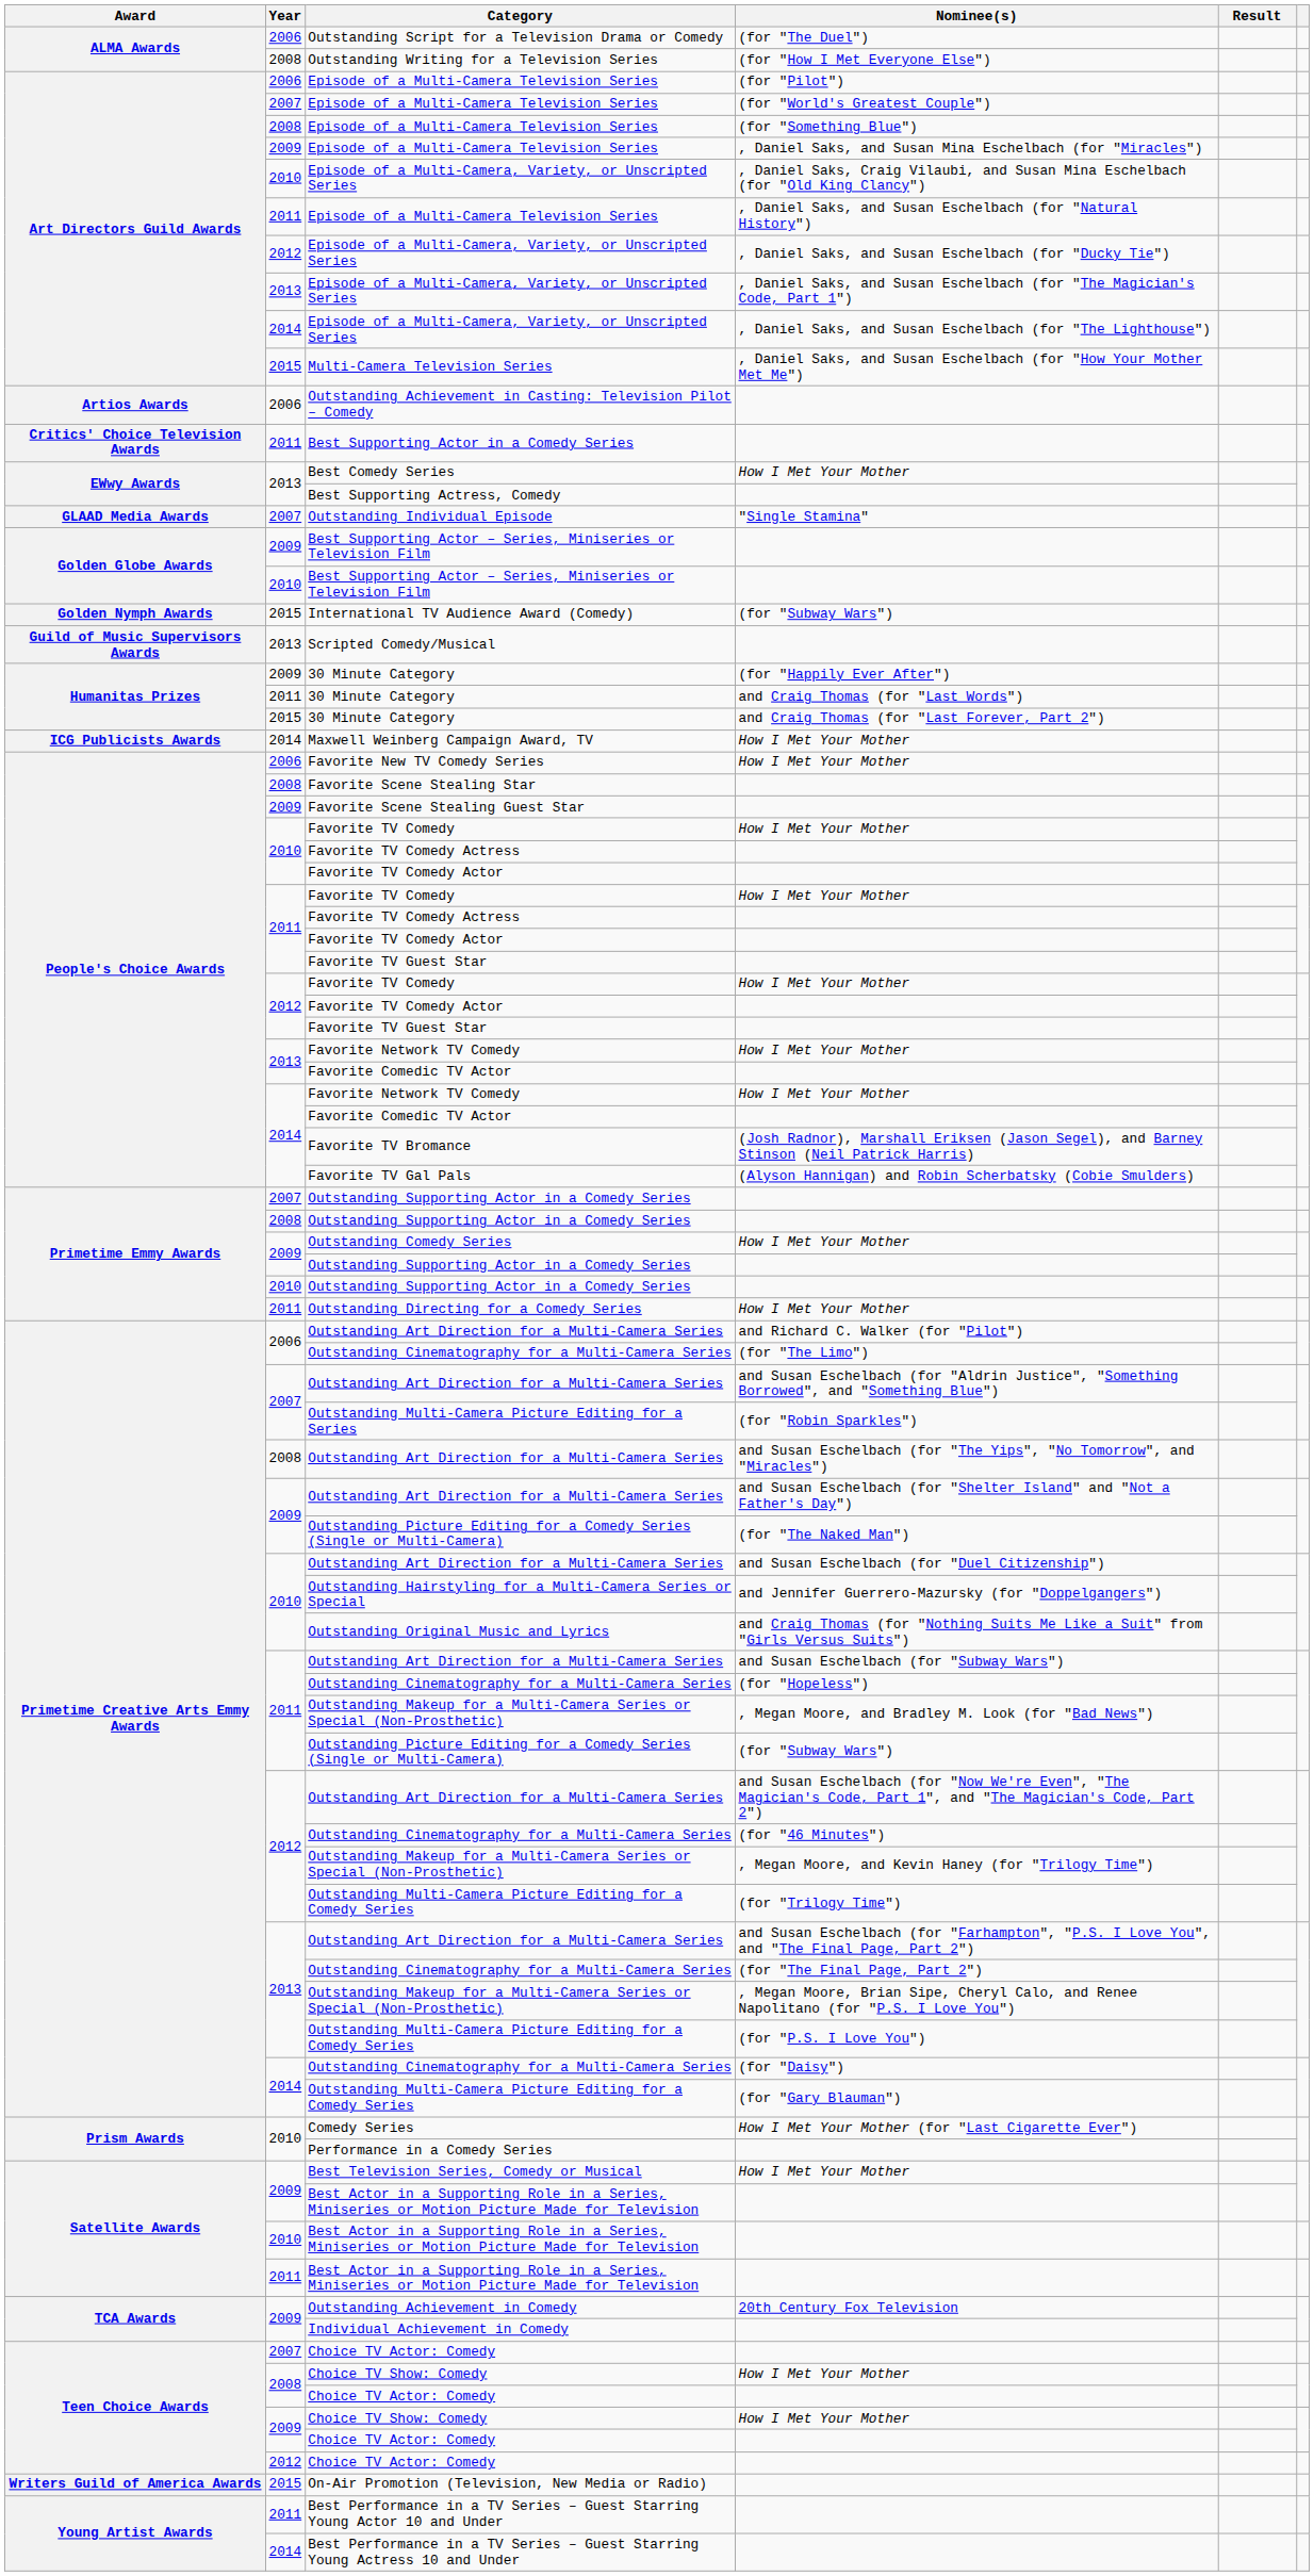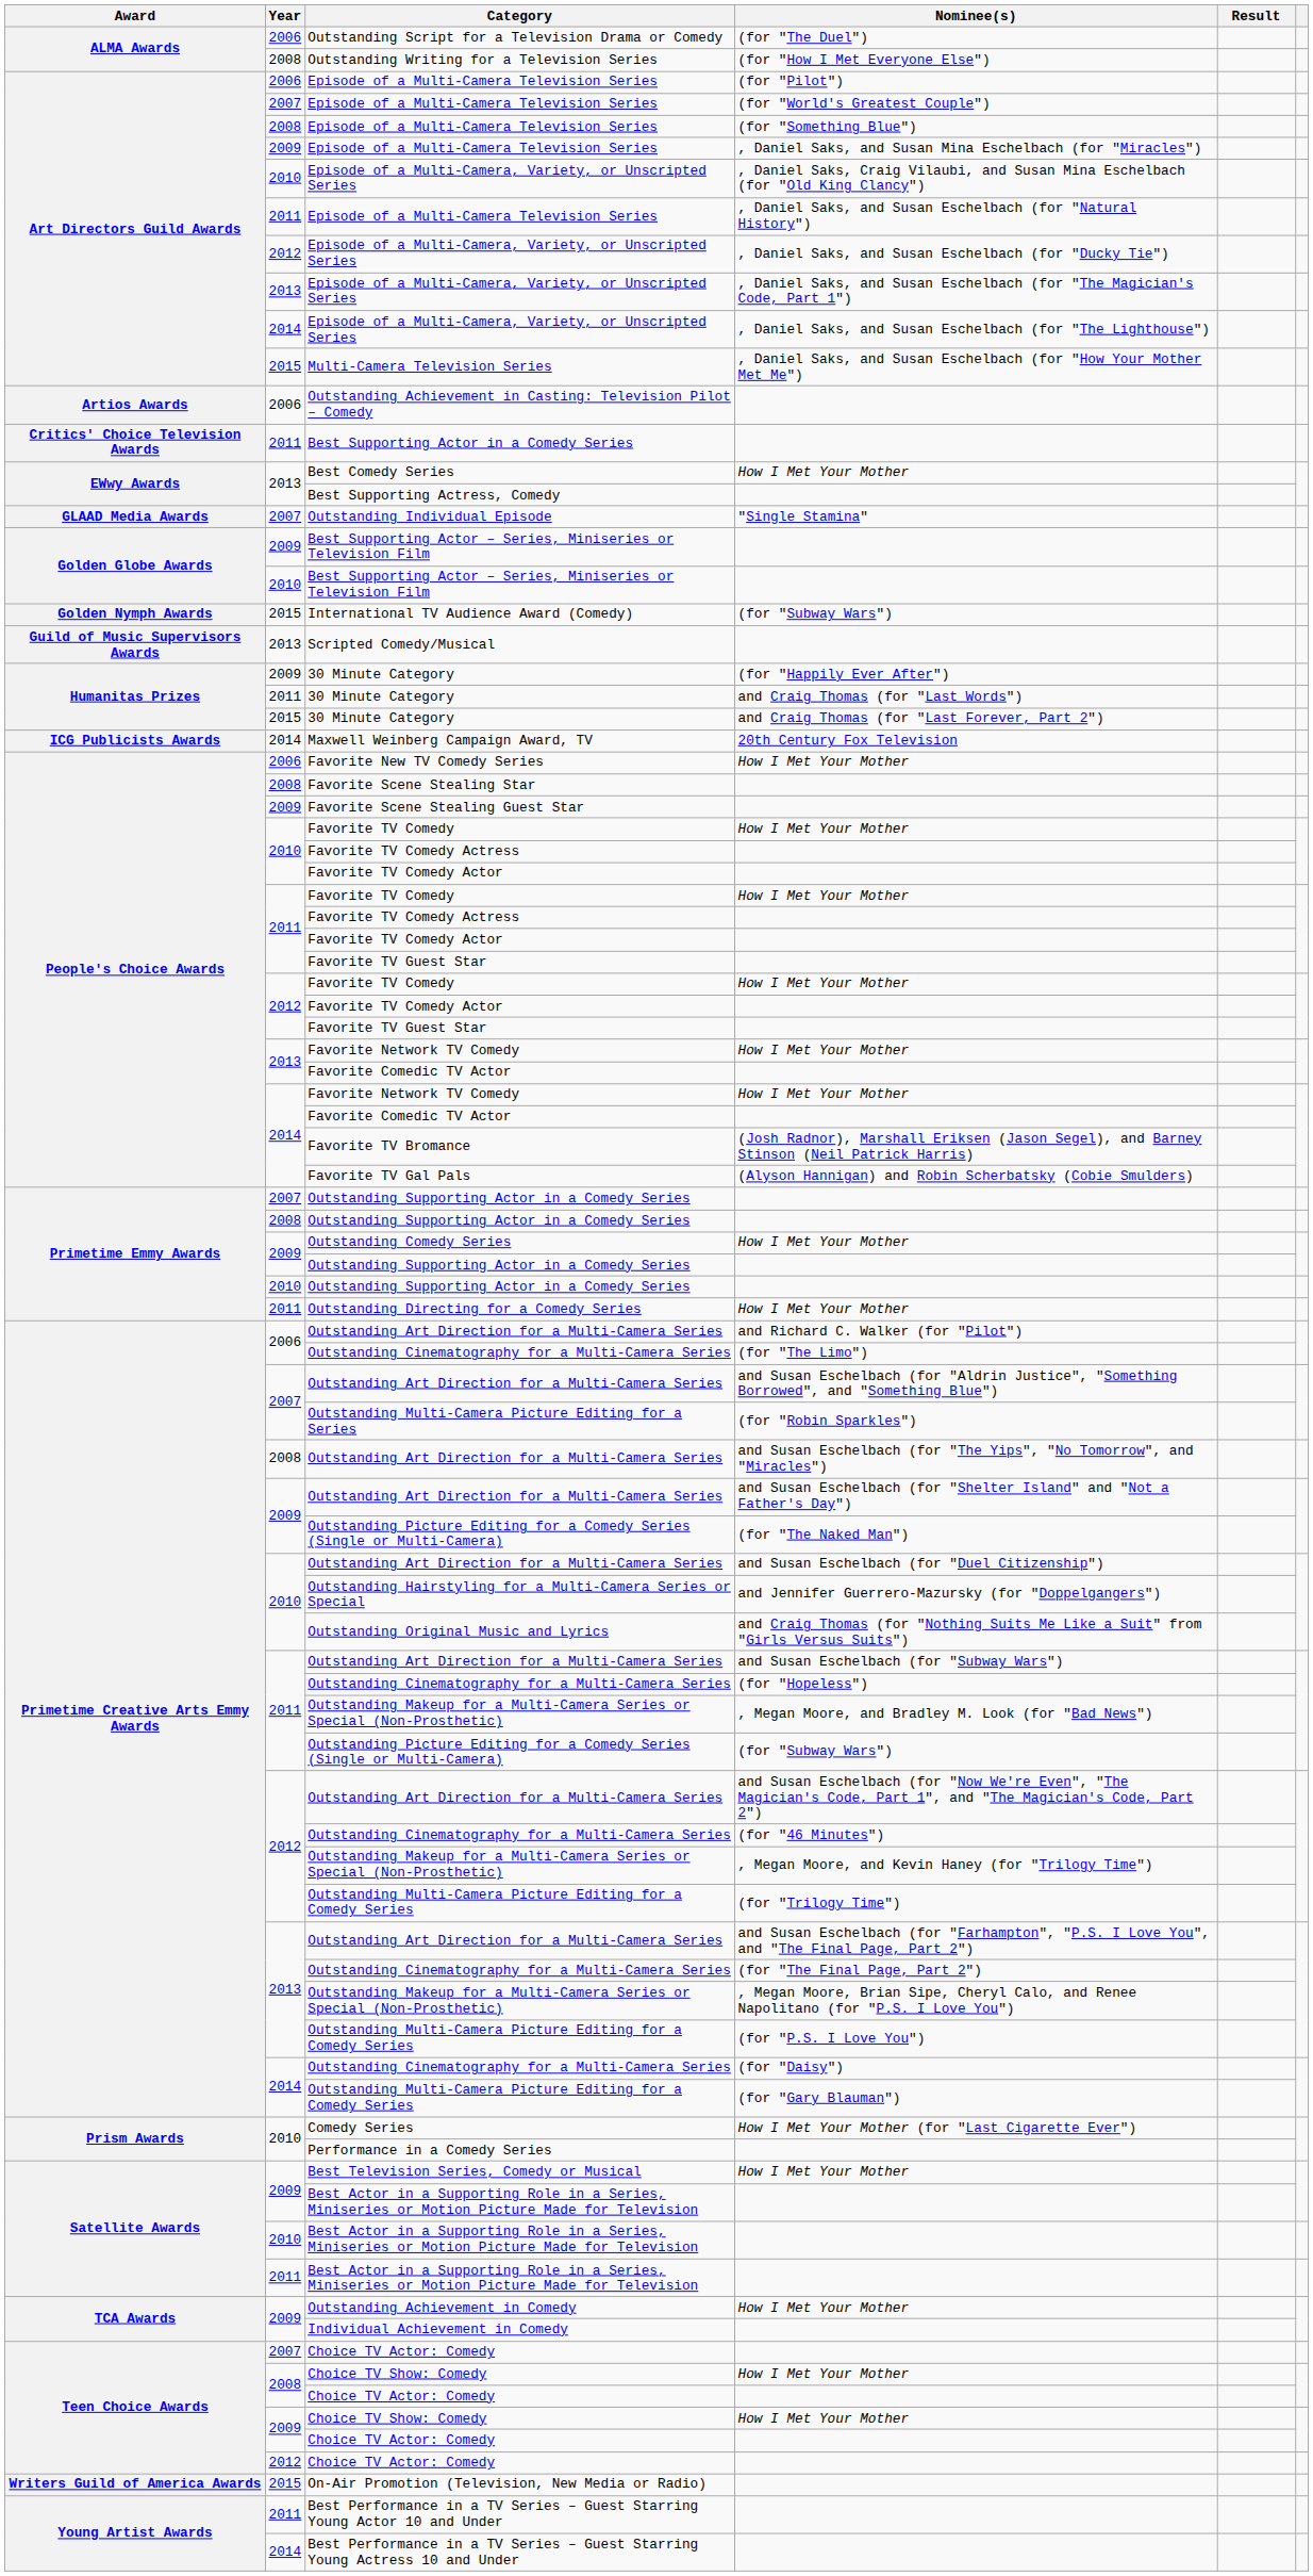Maxwell Weinberg Campaign Award, TV | Nominee(s): How I Met Your Mother -> 20th Century Fox Television
Outstanding Achievement in Comedy | Nominee(s): 20th Century Fox Television -> How I Met Your Mother
